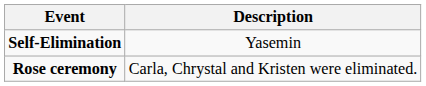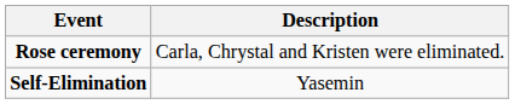rows swapped: Self-Elimination <-> Rose ceremony
